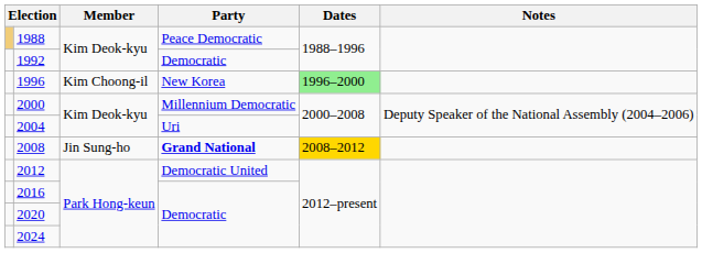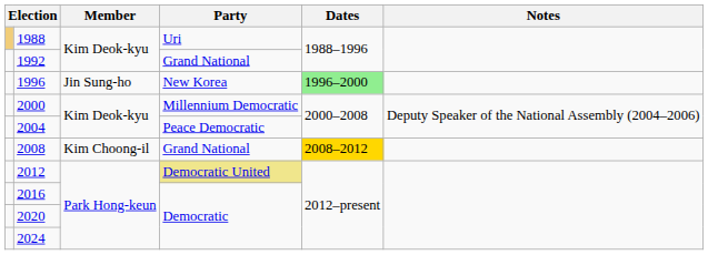1988 | Party: Peace Democratic -> Uri
1992 | Party: Democratic -> Grand National
1996 | Member: Kim Choong-il -> Jin Sung-ho
2004 | Party: Uri -> Peace Democratic
2008 | Member: Jin Sung-ho -> Kim Choong-il
2008 | Party: bold -> normal
2012 | Party: no background -> khaki background
